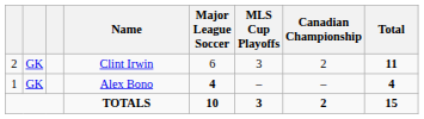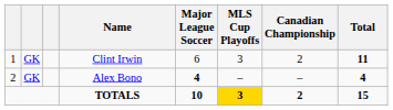Clint Irwin | column 1: 2 -> 1
Alex Bono | column 1: 1 -> 2
TOTALS | MLS Cup Playoffs: no background -> gold background
